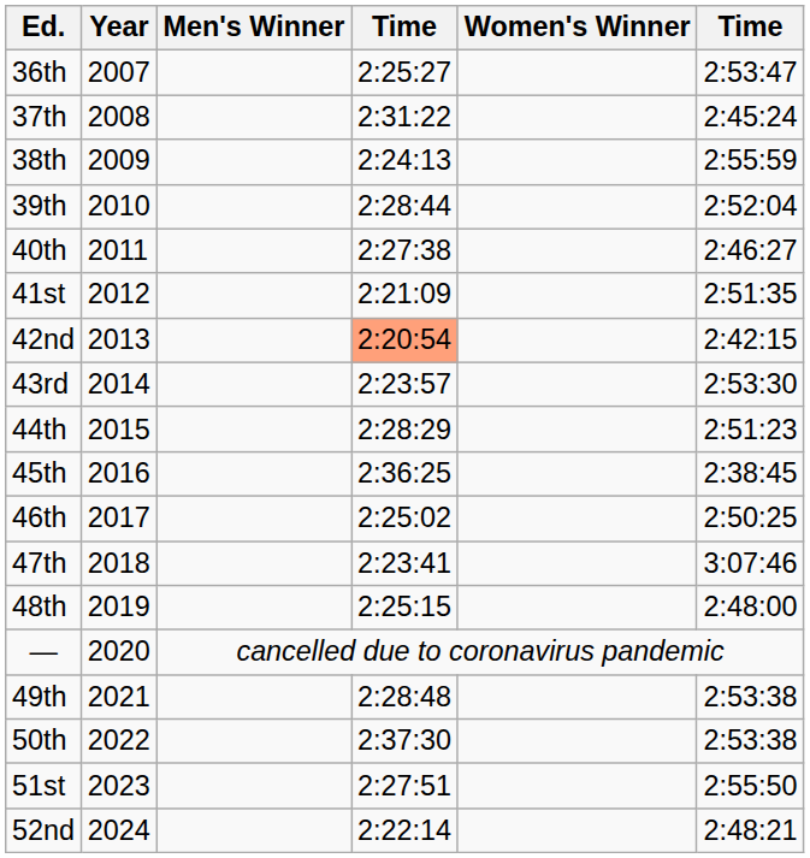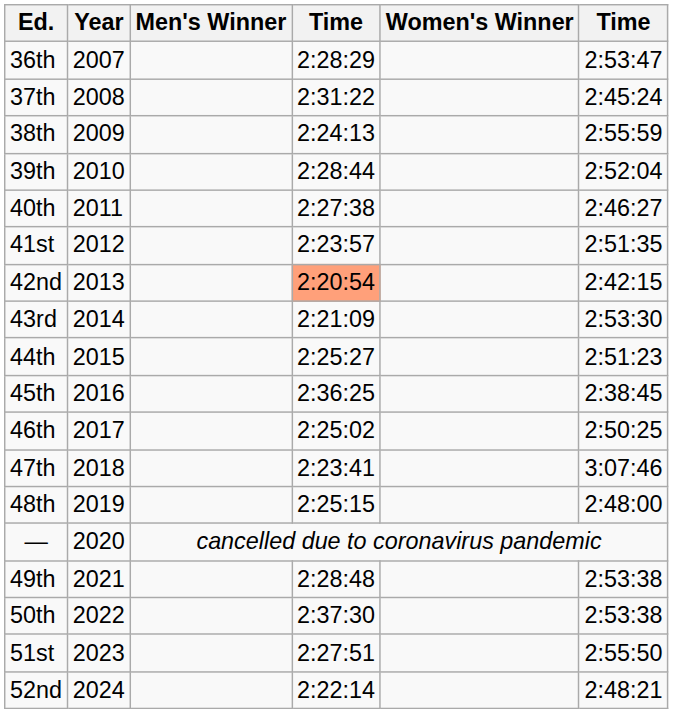36th | column 4: 2:25:27 -> 2:28:29
41st | column 4: 2:21:09 -> 2:23:57
43rd | column 4: 2:23:57 -> 2:21:09
44th | column 4: 2:28:29 -> 2:25:27
